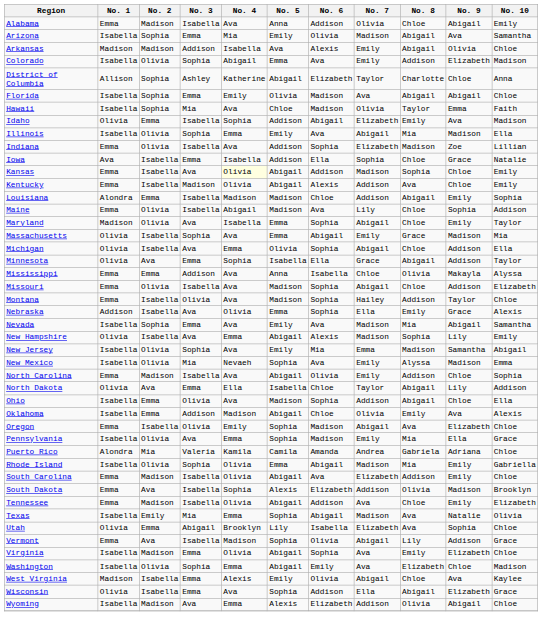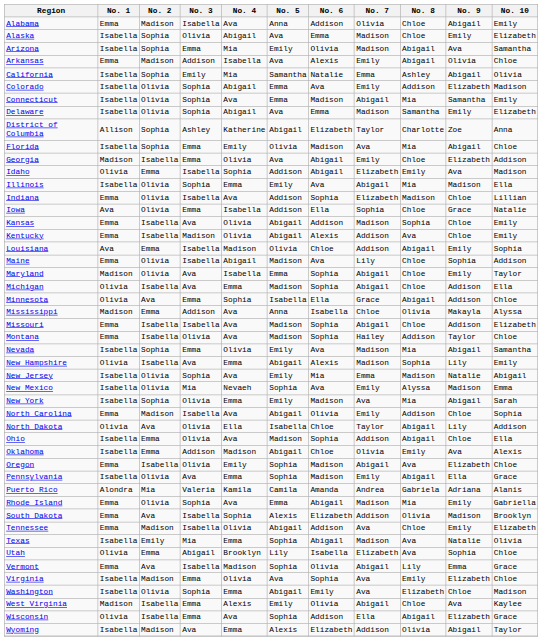+ row: Alaska | Isabella | Sophia | Olivia | Abigail | Ava | Emma | Madison | Chloe | Emily | Elizabeth
Arkansas | No. 1: Madison -> Emma
+ row: California | Isabella | Sophia | Emily | Mia | Samantha | Natalie | Emma | Ashley | Abigail | Olivia
+ row: Connecticut | Isabella | Olivia | Sophia | Ava | Emma | Madison | Abigail | Mia | Samantha | Emily
+ row: Delaware | Isabella | Olivia | Sophia | Abigail | Ava | Emma | Madison | Samantha | Emily | Elizabeth
District of Columbia | No. 9: Chloe -> Zoe
Florida | No. 8: Abigail -> Mia
+ row: Georgia | Madison | Isabella | Emma | Olivia | Ava | Abigail | Emily | Chloe | Elizabeth | Addison
- row: Hawaii | Isabella | Sophia | Mia | Ava | Chloe | Madison | Olivia | Taylor | Emma | Faith
Indiana | No. 9: Zoe -> Chloe
Iowa | No. 2: Isabella -> Olivia
Kansas | No. 4: lightyellow background -> no background
Louisiana | No. 1: Alondra -> Ava
Louisiana | No. 5: Madison -> Olivia
- row: Massachusetts | Olivia | Isabella | Sophia | Ava | Emma | Abigail | Emily | Grace | Madison | Mia
Michigan | No. 5: Olivia -> Madison
Minnesota | No. 10: Taylor -> Chloe
Mississippi | No. 1: Emma -> Madison
Missouri | No. 2: Olivia -> Isabella
- row: Nebraska | Addison | Isabella | Ava | Olivia | Emma | Sophia | Ella | Emily | Grace | Alexis
Nevada | No. 4: Ava -> Olivia
New Jersey | No. 9: Samantha -> Natalie
+ row: New York | Isabella | Sophia | Olivia | Emma | Emily | Madison | Ava | Mia | Abigail | Sarah
North Dakota | No. 3: Emma -> Olivia
Pennsylvania | No. 8: Mia -> Abigail
Puerto Rico | No. 10: Chloe -> Alanis
Rhode Island | No. 1: Isabella -> Emma
Rhode Island | No. 4: Olivia -> Ava
- row: South Carolina | Emma | Madison | Isabella | Olivia | Abigail | Ava | Elizabeth | Addison | Emily | Chloe
Vermont | No. 9: Addison -> Emma
Virginia | No. 5: Abigail -> Ava
Wyoming | No. 10: Chloe -> Taylor
